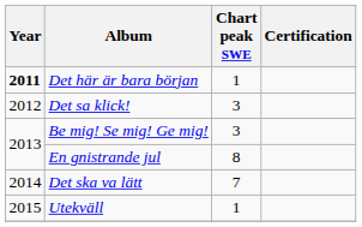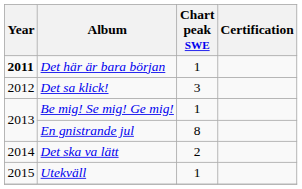Be mig! Se mig! Ge mig! | Chart peak SWE: 3 -> 1
Det ska va lätt | Chart peak SWE: 7 -> 2
